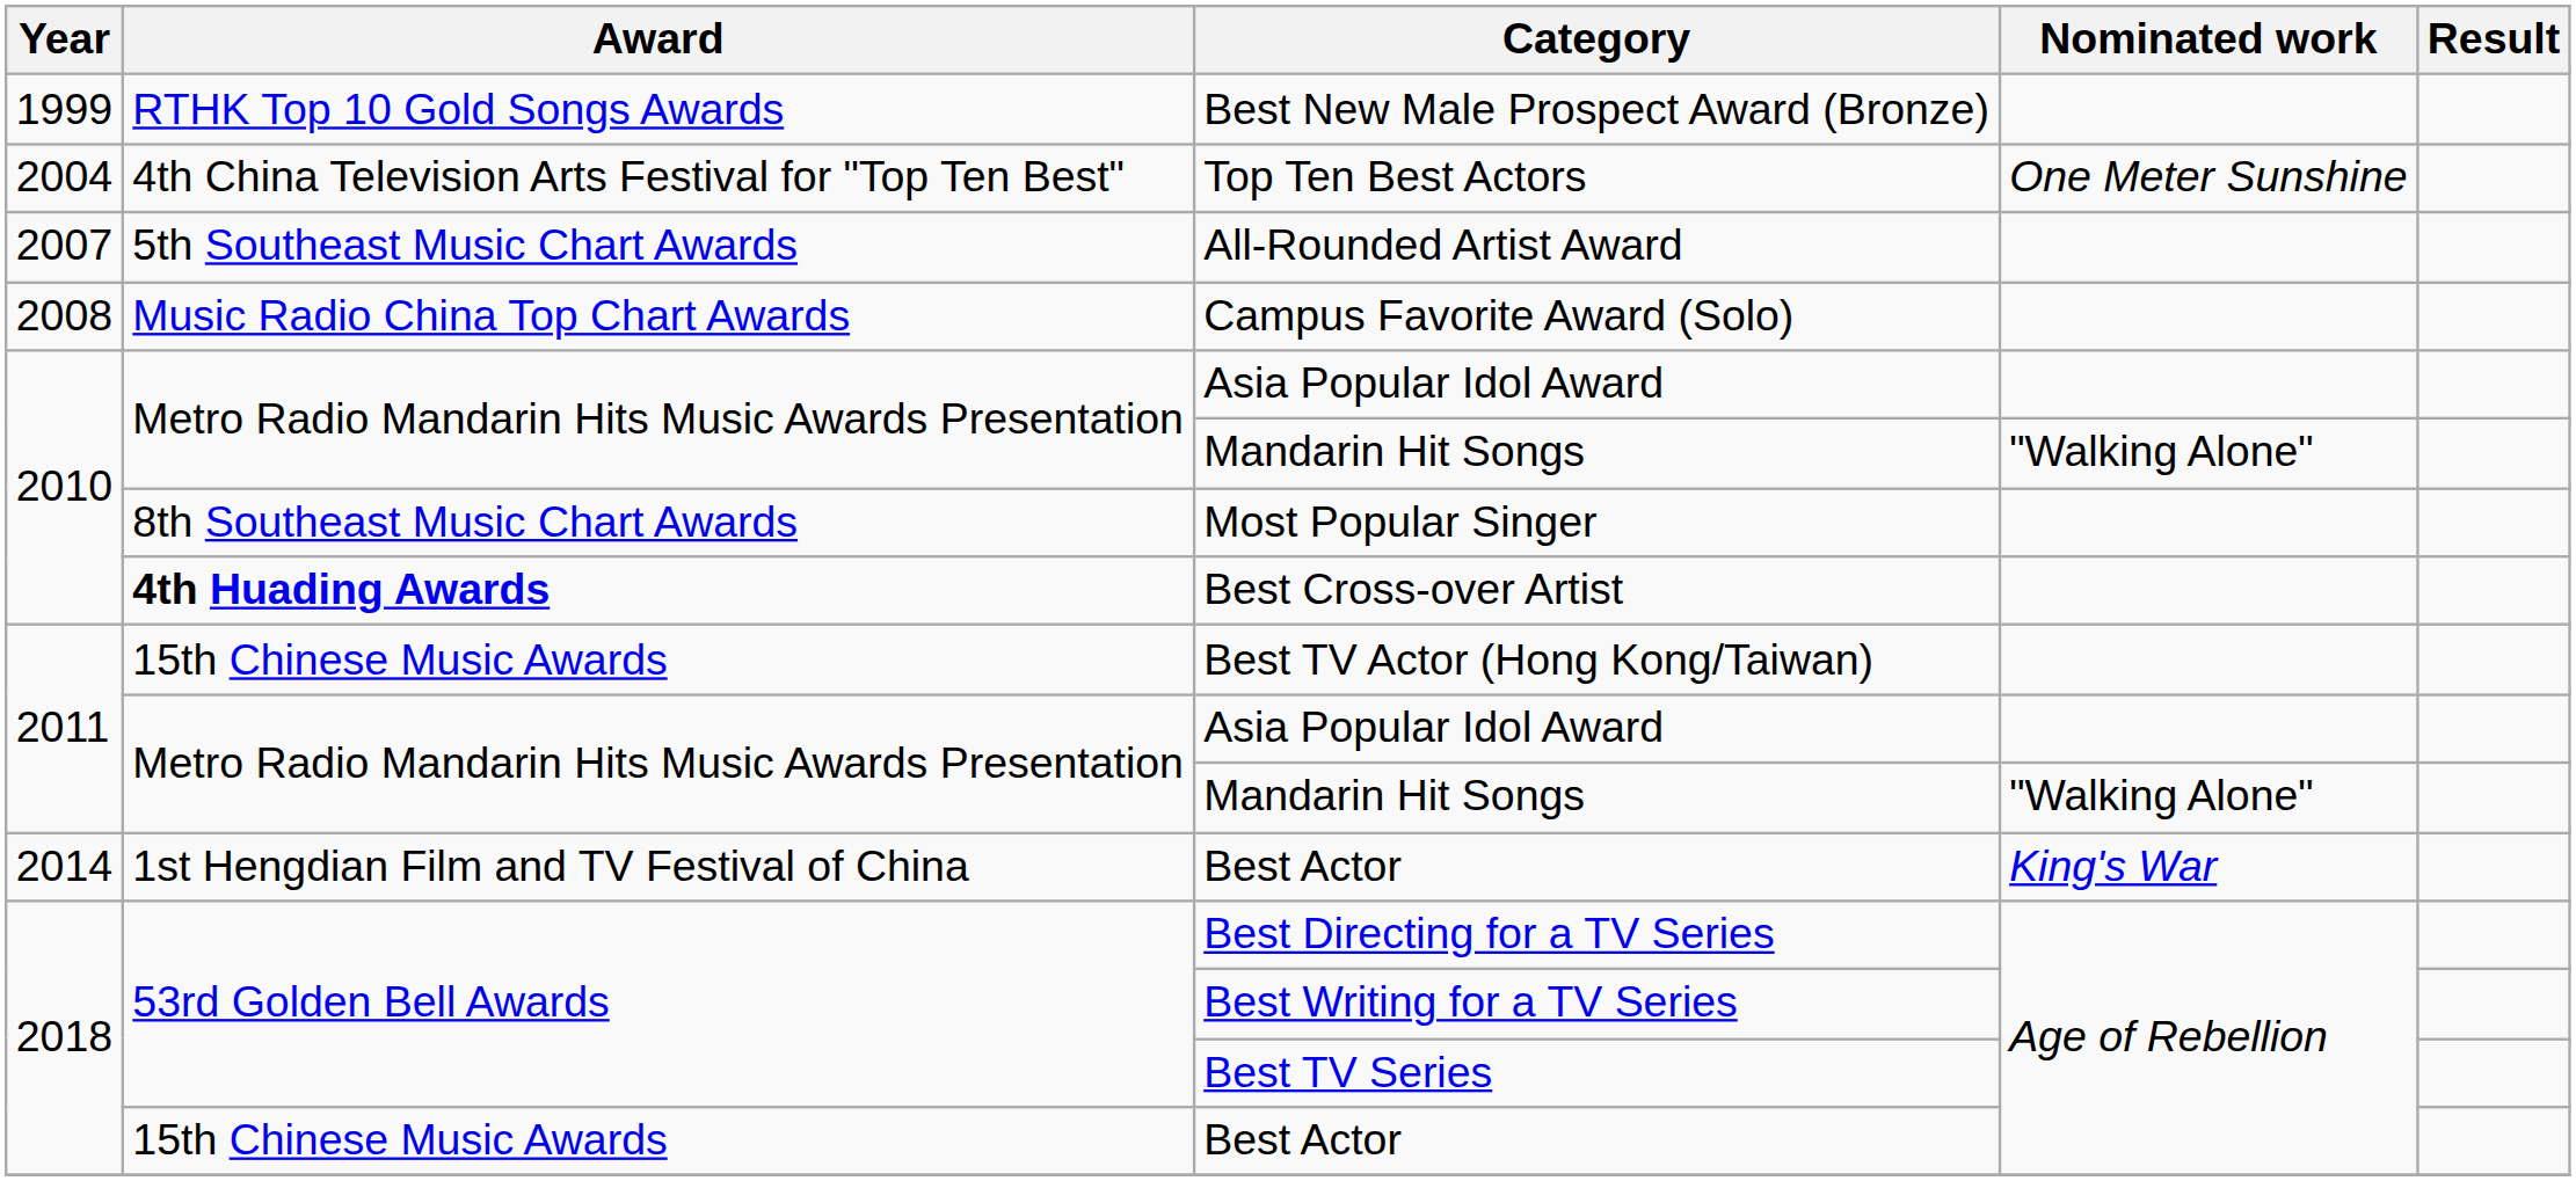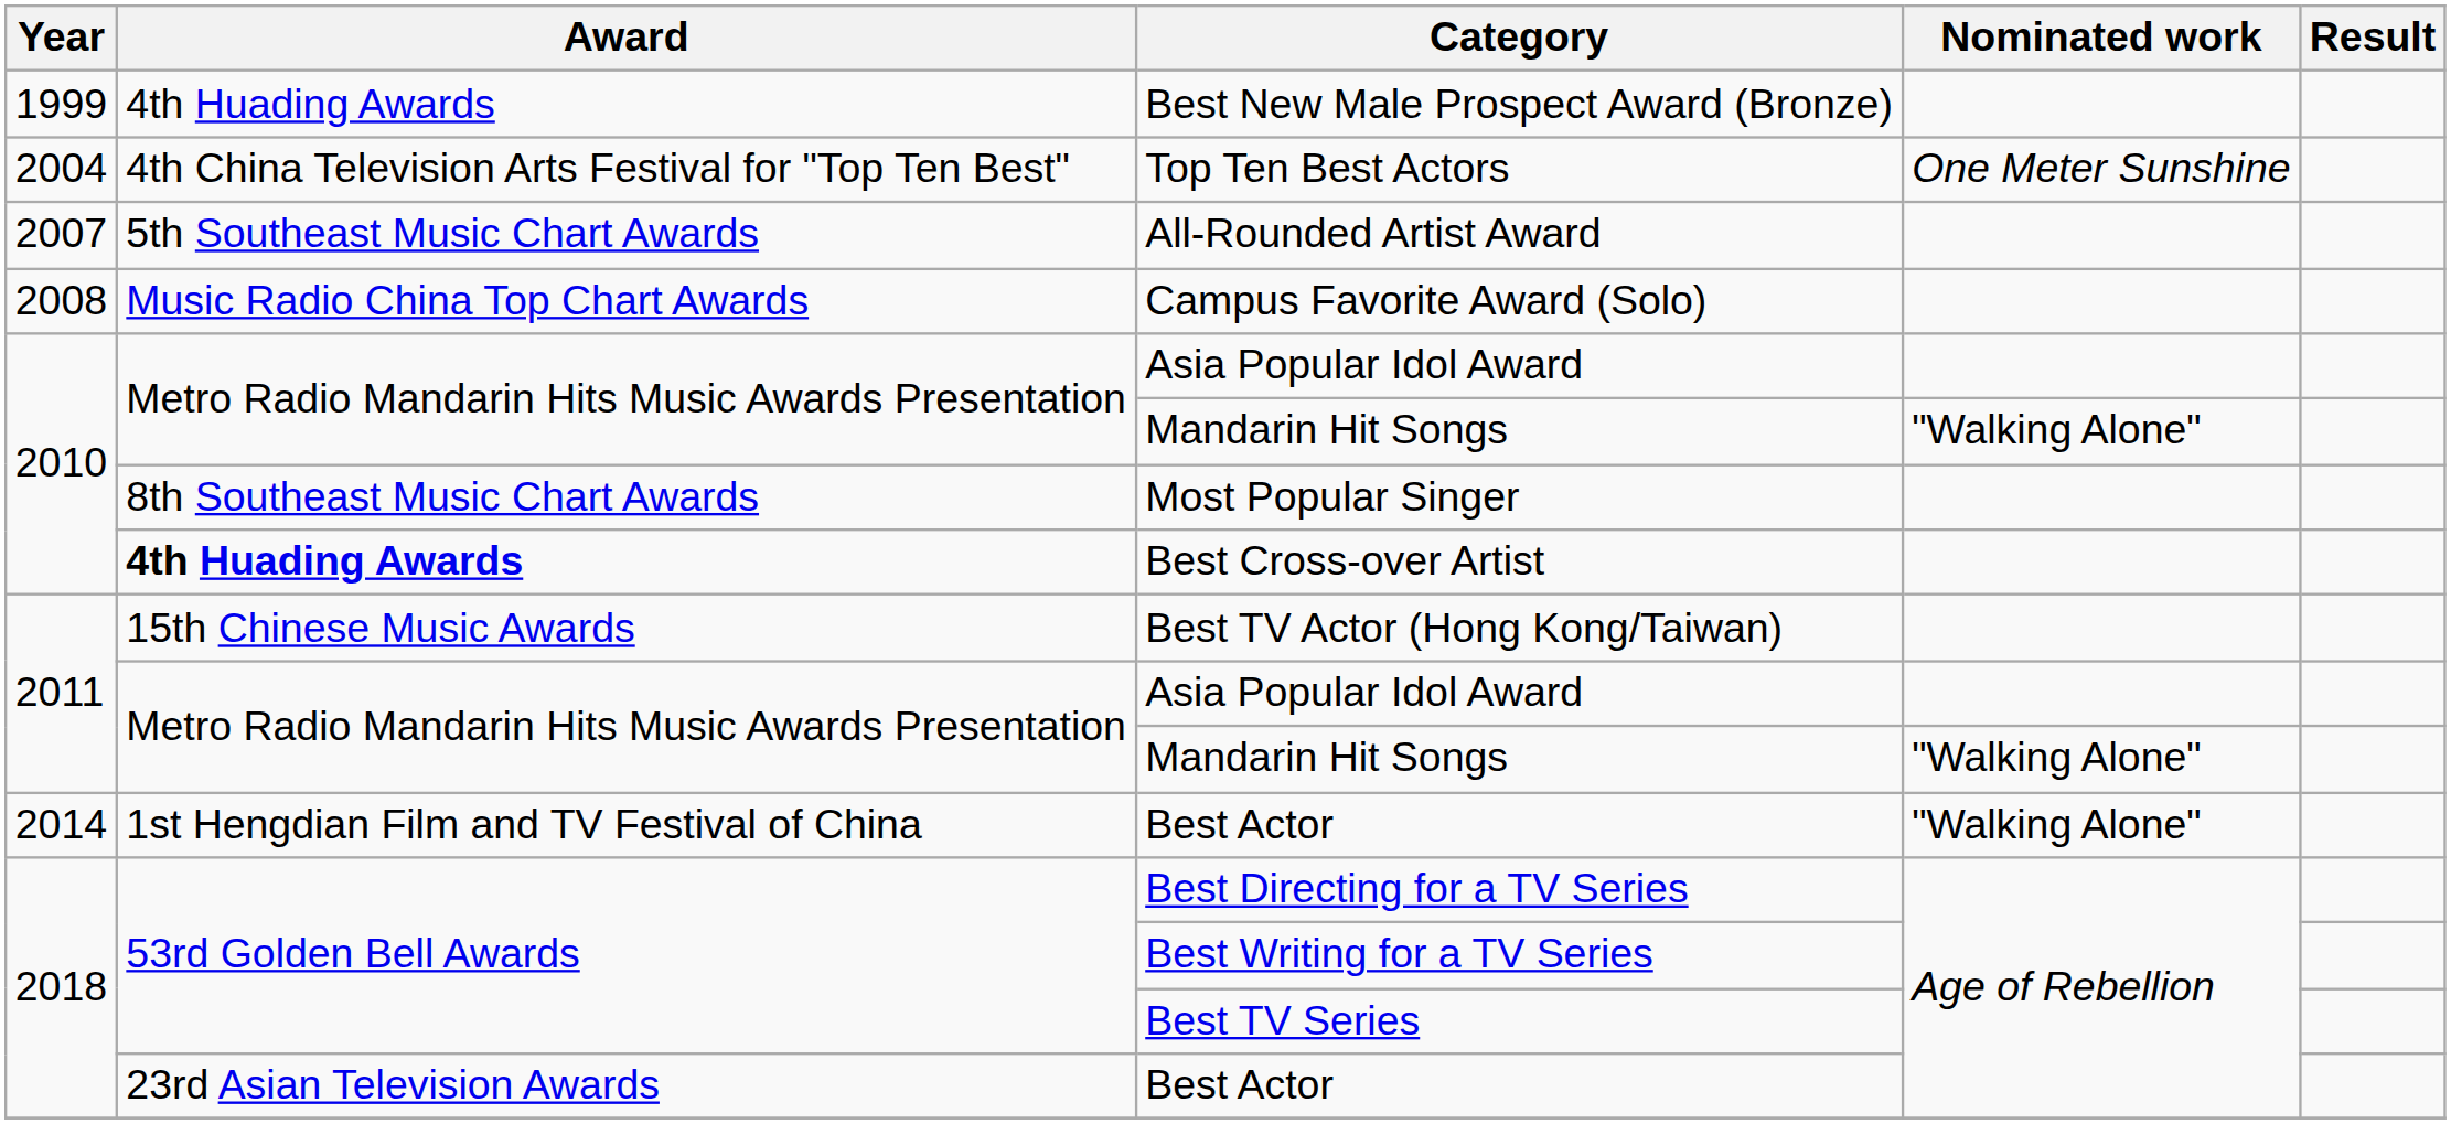Best New Male Prospect Award (Bronze) | Award: RTHK Top 10 Gold Songs Awards -> 4th Huading Awards
2014 / Best Actor | Nominated work: King's War -> "Walking Alone"
2018 / Best Actor | Award: 15th Chinese Music Awards -> 23rd Asian Television Awards
